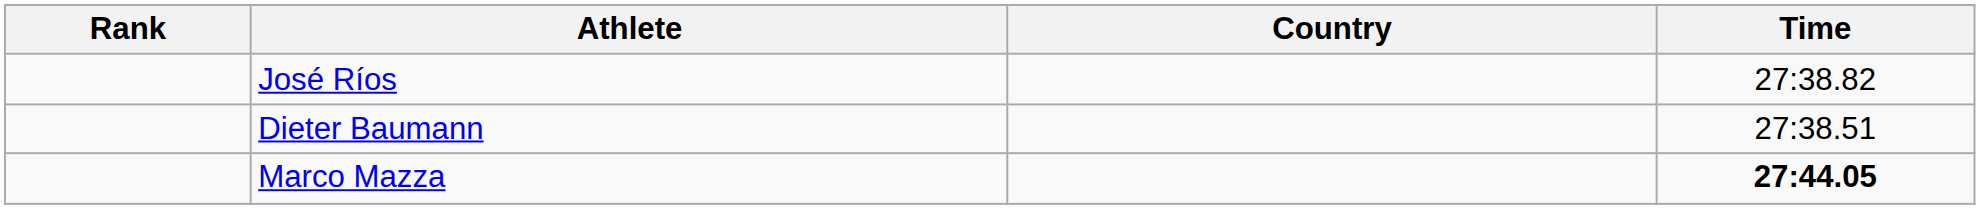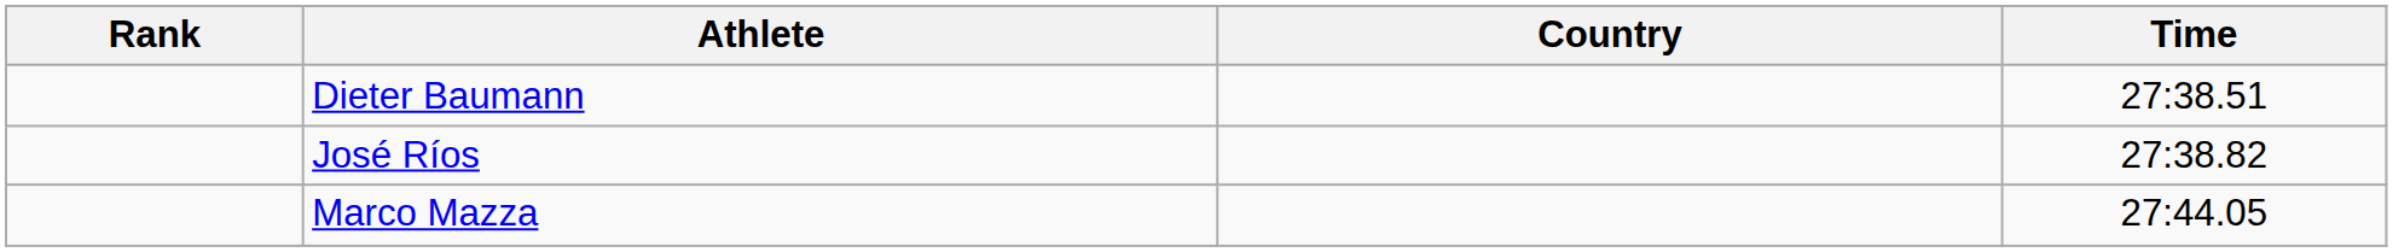rows swapped: Dieter Baumann <-> José Ríos
Marco Mazza | Time: bold -> normal
